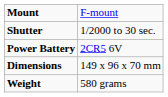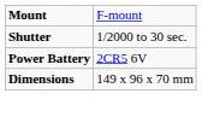- row: Weight | 580 grams
